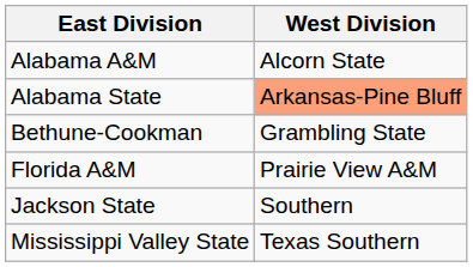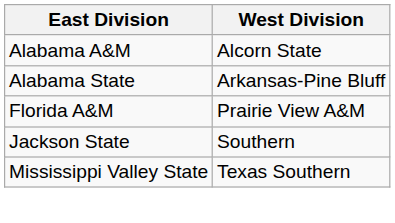Alabama State | West Division: lightsalmon background -> no background
- row: Bethune-Cookman | Grambling State
